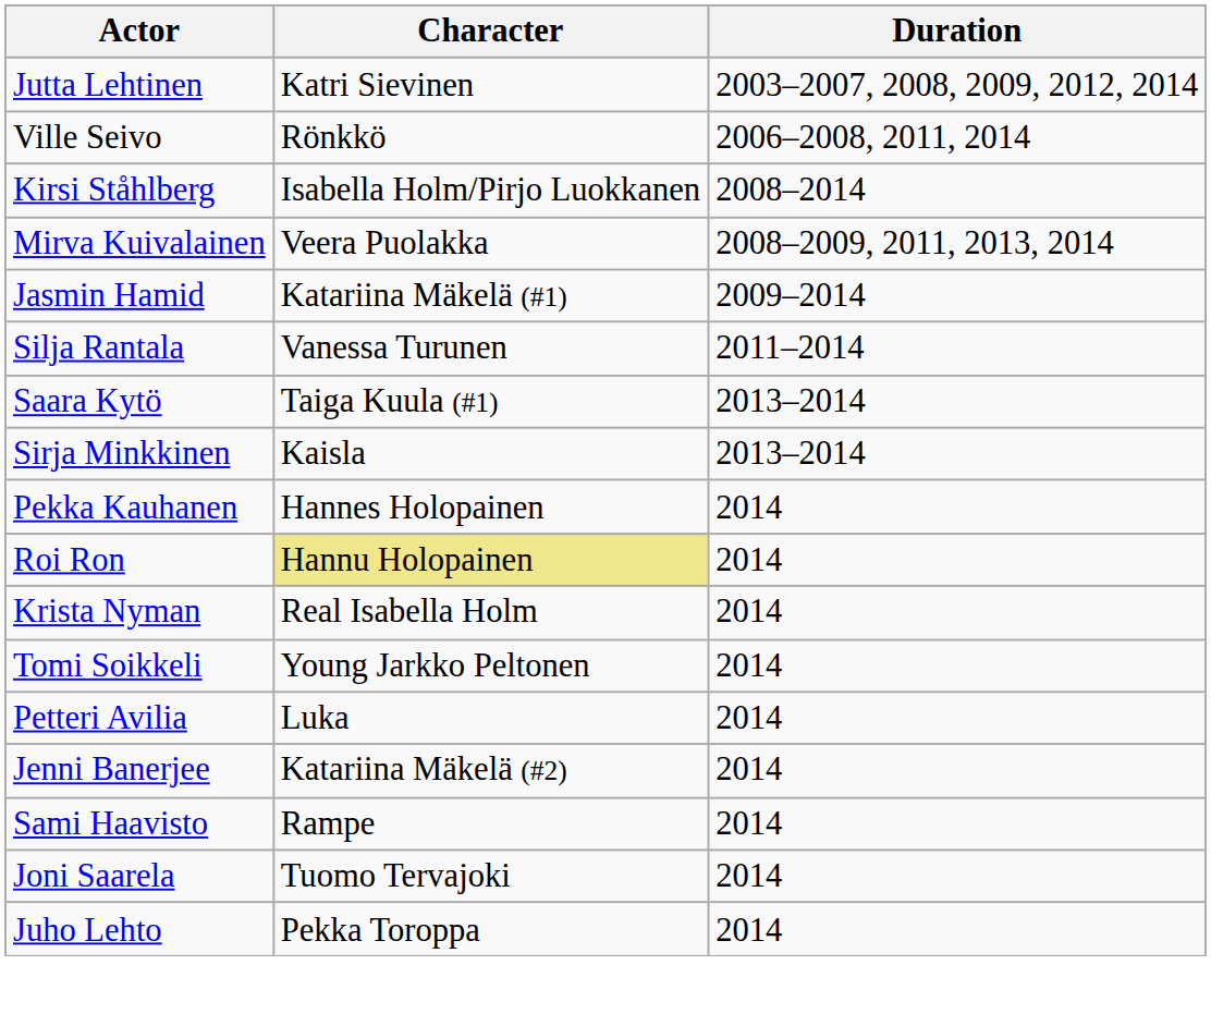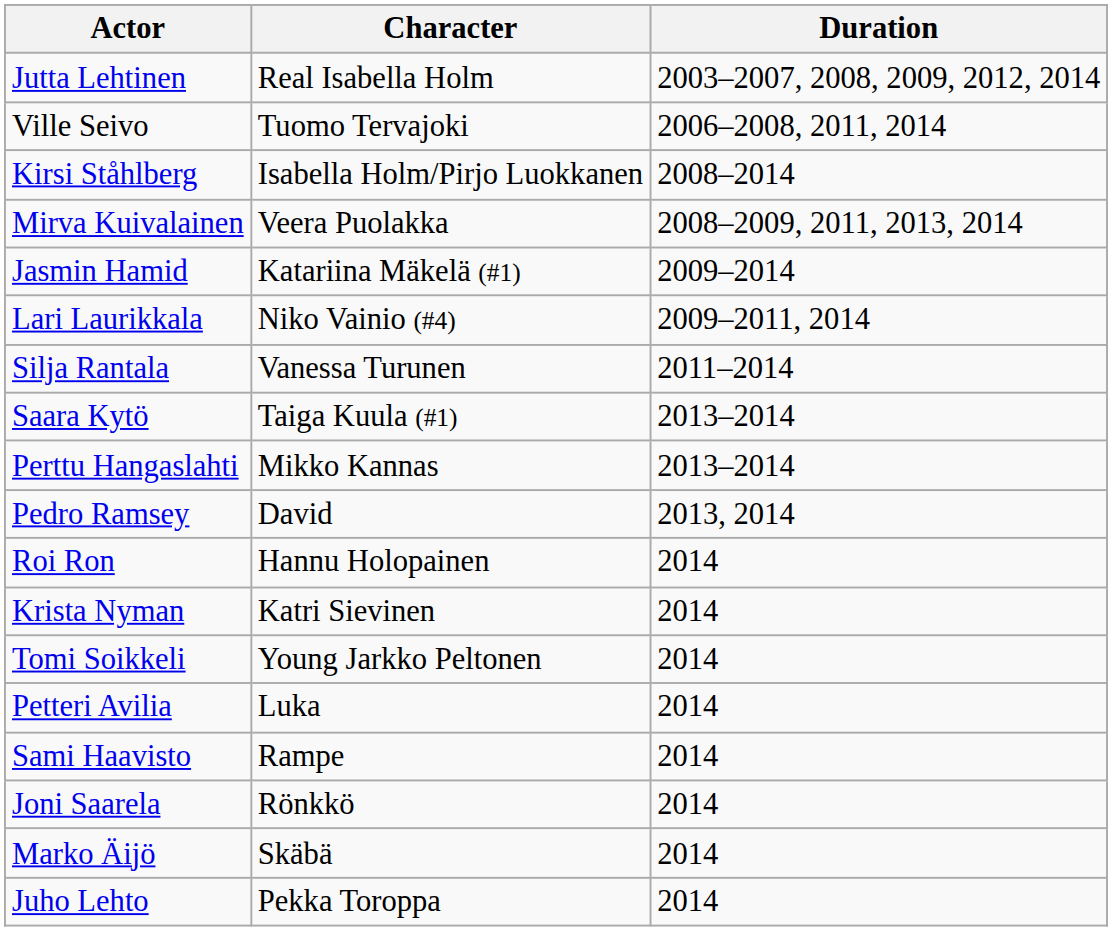Jutta Lehtinen | Character: Katri Sievinen -> Real Isabella Holm
Ville Seivo | Character: Rönkkö -> Tuomo Tervajoki
+ row: Lari Laurikkala | Niko Vainio (#4) | 2009–2011, 2014
- row: Sirja Minkkinen | Kaisla | 2013–2014
+ row: Perttu Hangaslahti | Mikko Kannas | 2013–2014
+ row: Pedro Ramsey | David | 2013, 2014
- row: Pekka Kauhanen | Hannes Holopainen | 2014
Roi Ron | Character: khaki background -> no background
Krista Nyman | Character: Real Isabella Holm -> Katri Sievinen
- row: Jenni Banerjee | Katariina Mäkelä (#2) | 2014
Joni Saarela | Character: Tuomo Tervajoki -> Rönkkö
+ row: Marko Äijö | Skäbä | 2014
